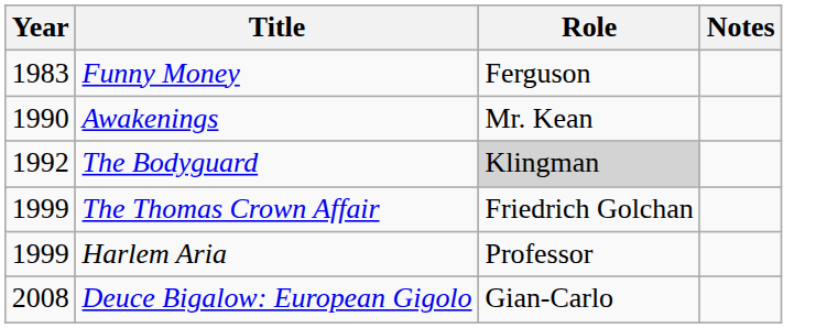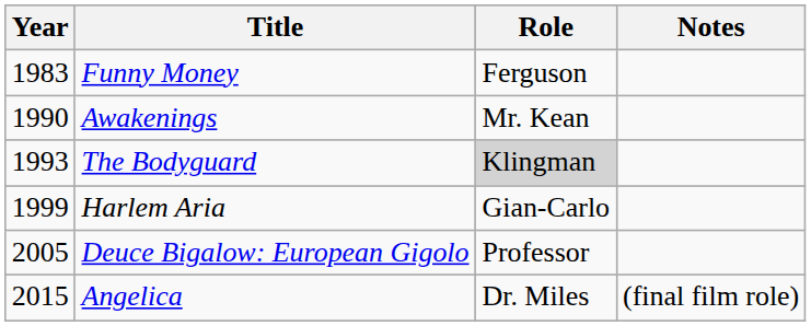The Bodyguard | Year: 1992 -> 1993
- row: 1999 | The Thomas Crown Affair | Friedrich Golchan
Harlem Aria | Role: Professor -> Gian-Carlo
Deuce Bigalow: European Gigolo | Year: 2008 -> 2005
Deuce Bigalow: European Gigolo | Role: Gian-Carlo -> Professor
+ row: 2015 | Angelica | Dr. Miles | (final film role)
